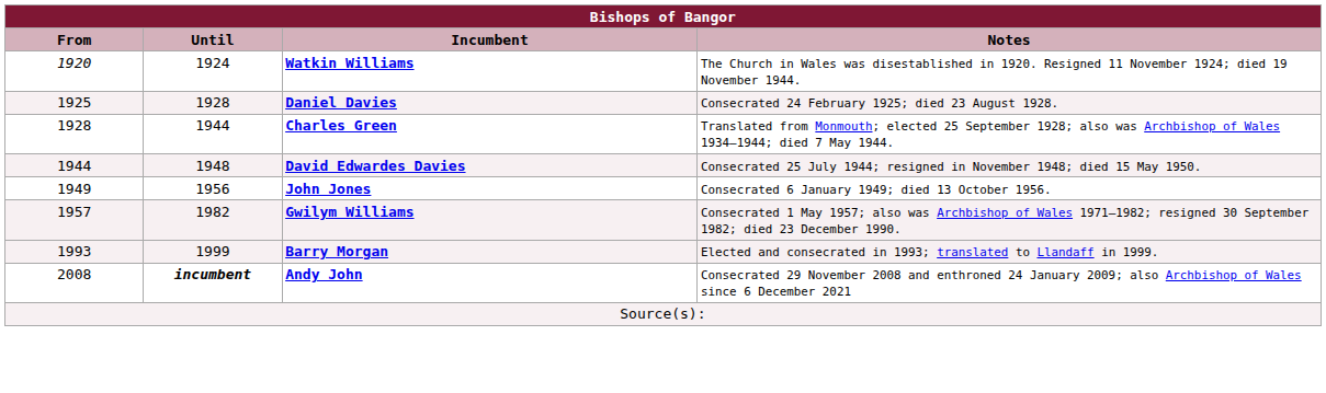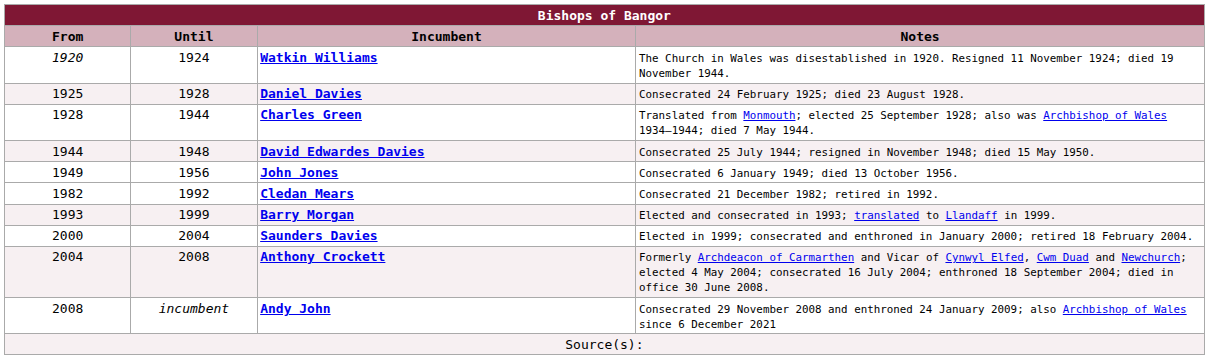- row: 1957 | 1982 | Gwilym Williams | Consecrated 1 May 1957; also was Archbishop of Wales 1971–1982; resigned 30 September 1982; died 23 December 1990.
+ row: 1982 | 1992 | Cledan Mears | Consecrated 21 December 1982; retired in 1992.
+ row: 2000 | 2004 | Saunders Davies | Elected in 1999; consecrated and enthroned in January 2000; retired 18 February 2004.
+ row: 2004 | 2008 | Anthony Crockett | Formerly Archdeacon of Carmarthen and Vicar of Cynwyl Elfed, Cwm Duad and Newchurch; elected 4 May 2004; consecrated 16 July 2004; enthroned 18 September 2004; died in office 30 June 2008.
Andy John | Until: bold -> normal
